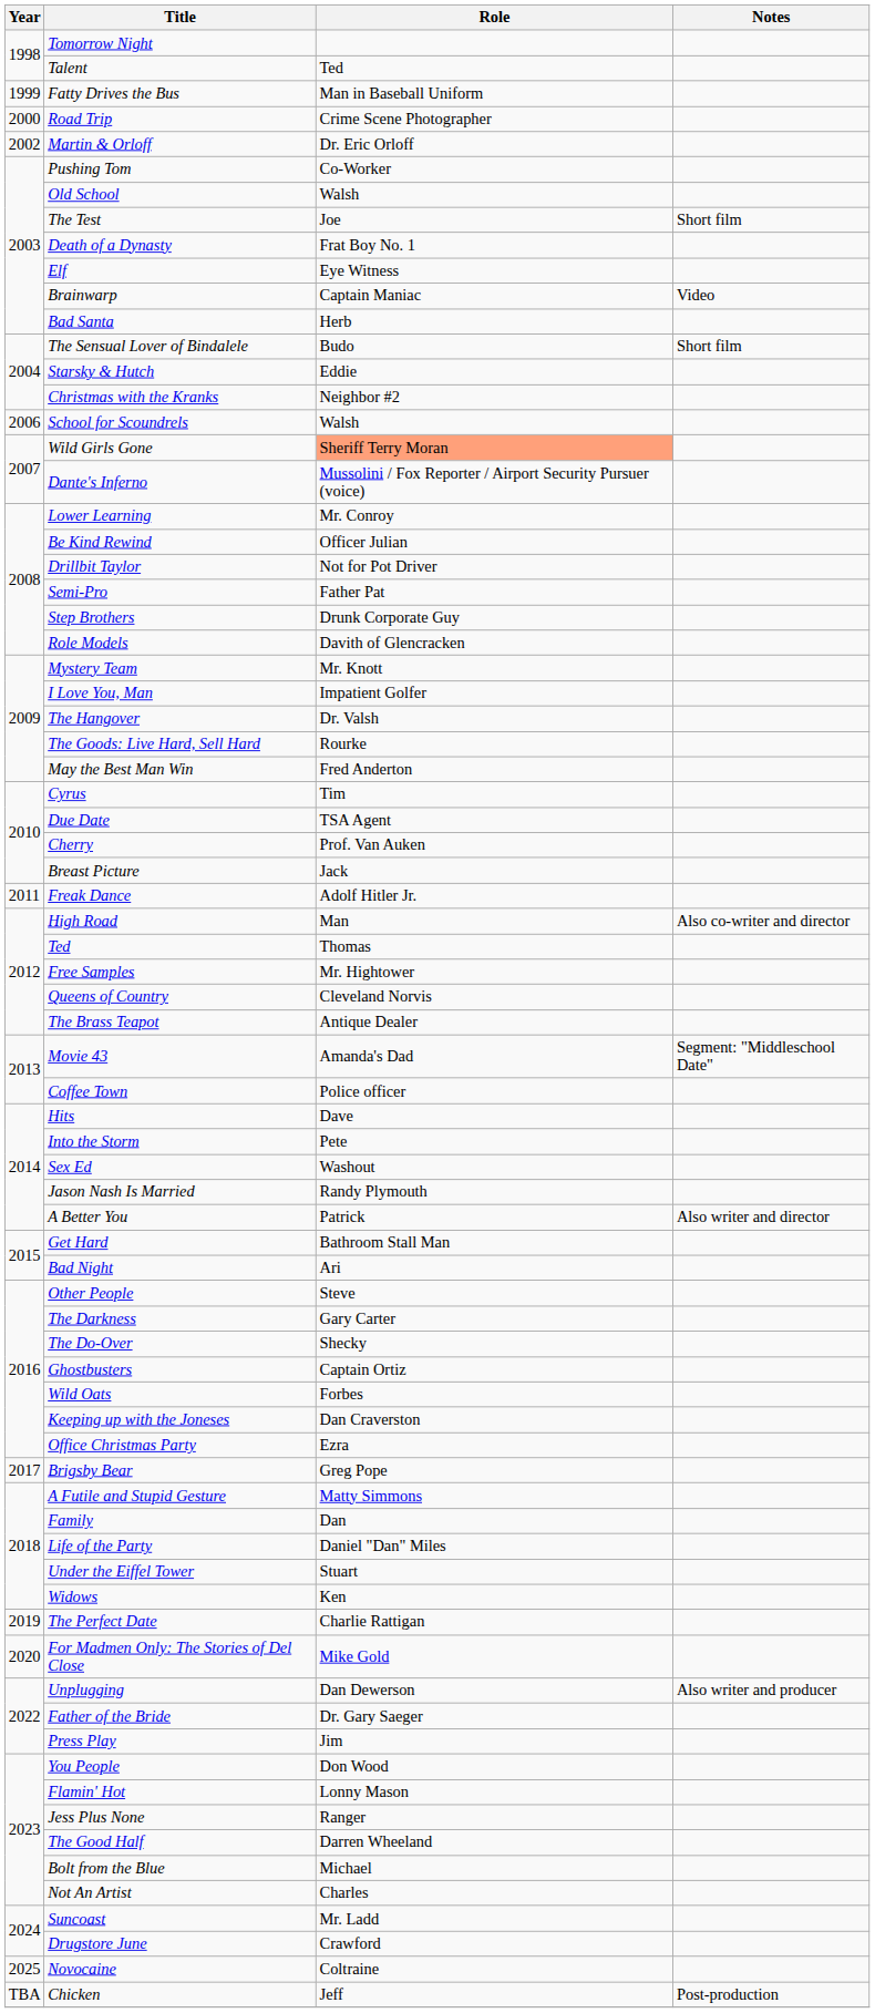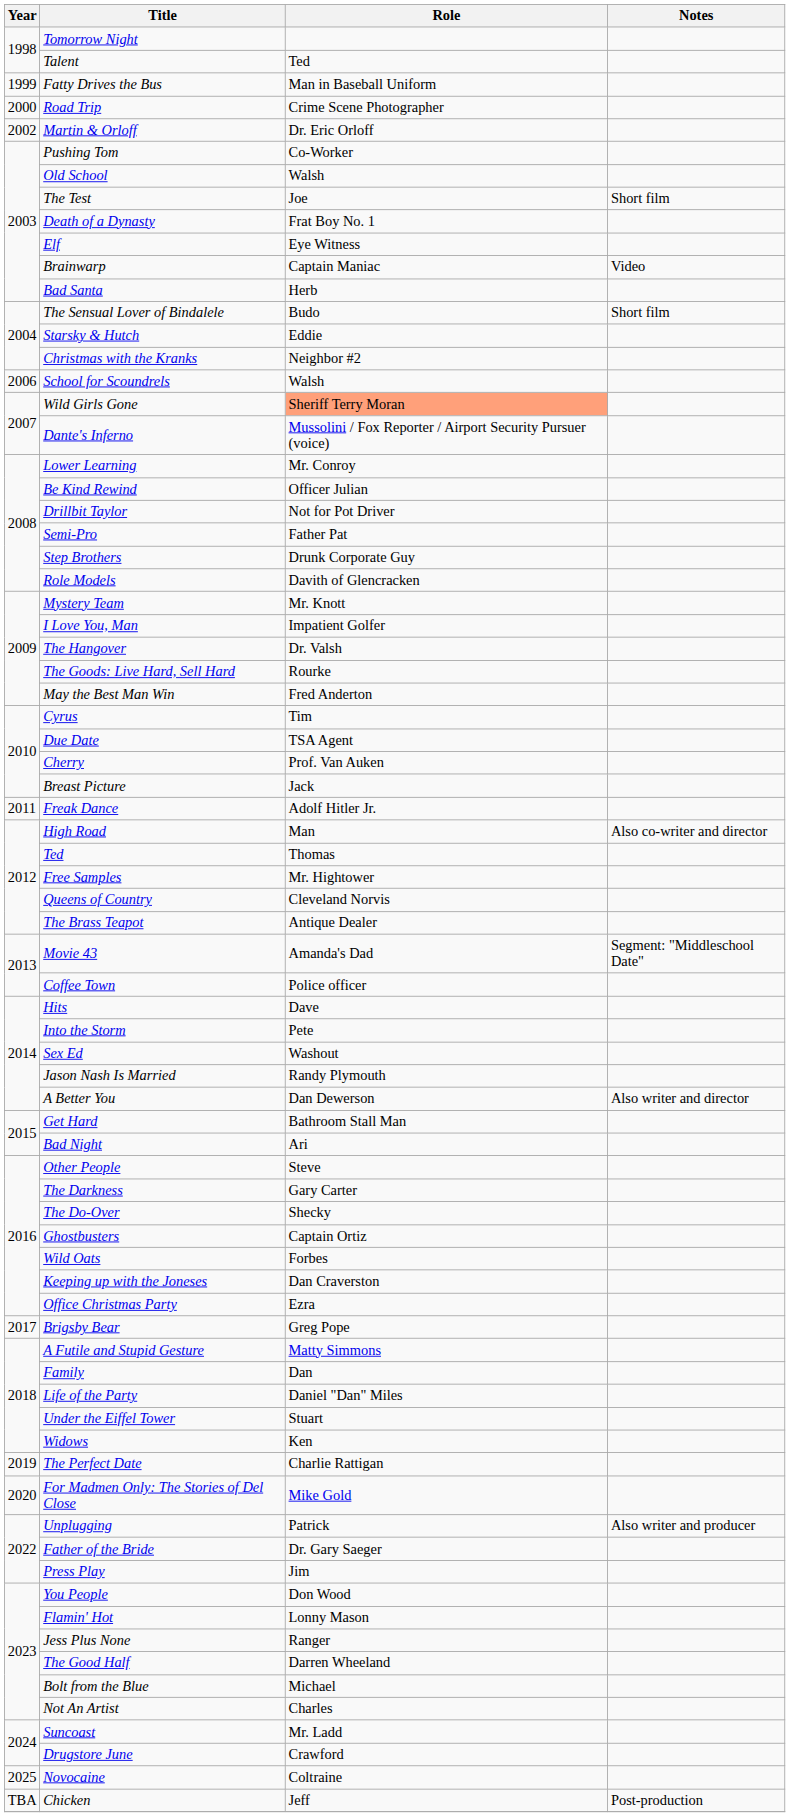A Better You | Role: Patrick -> Dan Dewerson
Unplugging | Role: Dan Dewerson -> Patrick
